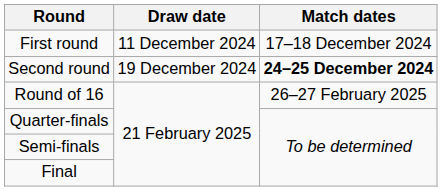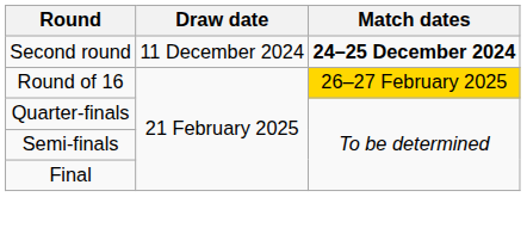- row: First round | 11 December 2024 | 17–18 December 2024
Second round | Draw date: 19 December 2024 -> 11 December 2024
Round of 16 | Match dates: no background -> gold background
